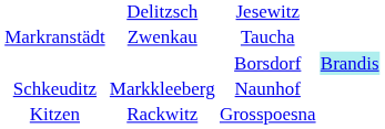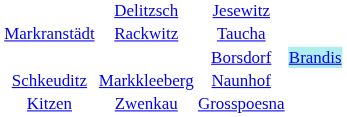Taucha | column 2: Zwenkau -> Rackwitz
Grosspoesna | column 2: Rackwitz -> Zwenkau
